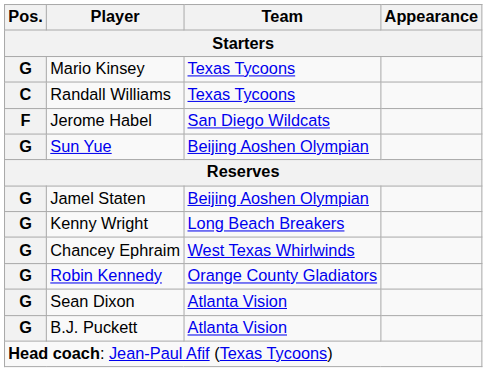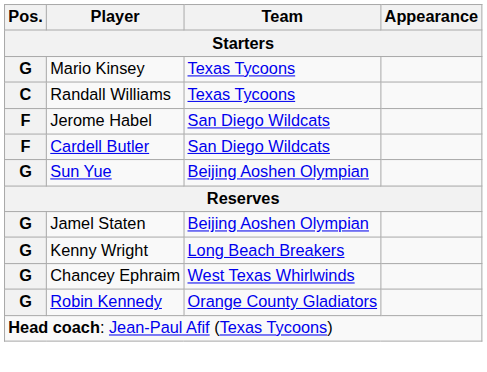+ row: F | Cardell Butler | San Diego Wildcats
- row: G | Sean Dixon | Atlanta Vision
- row: G | B.J. Puckett | Atlanta Vision
